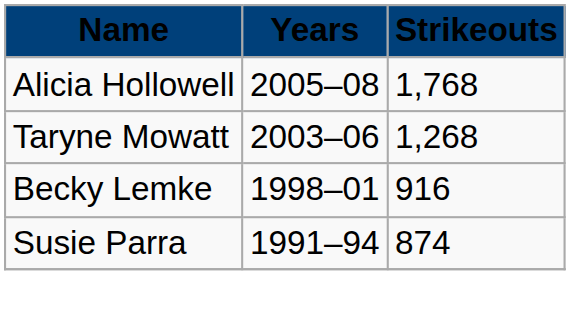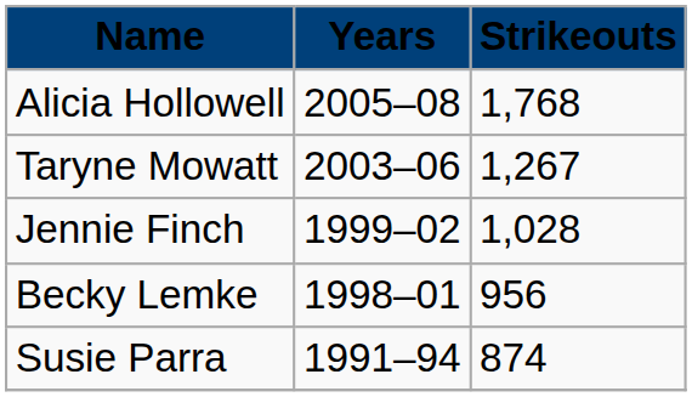Taryne Mowatt | Strikeouts: 1,268 -> 1,267
+ row: Jennie Finch | 1999–02 | 1,028
Becky Lemke | Strikeouts: 916 -> 956
